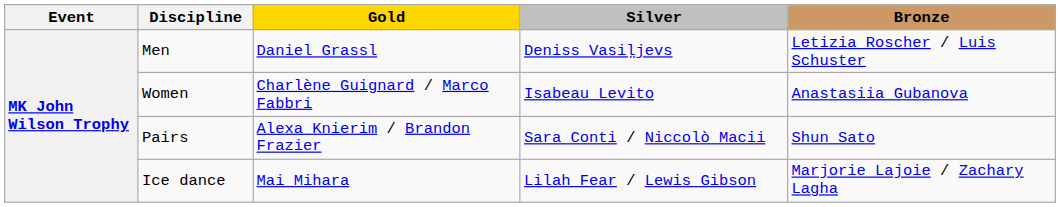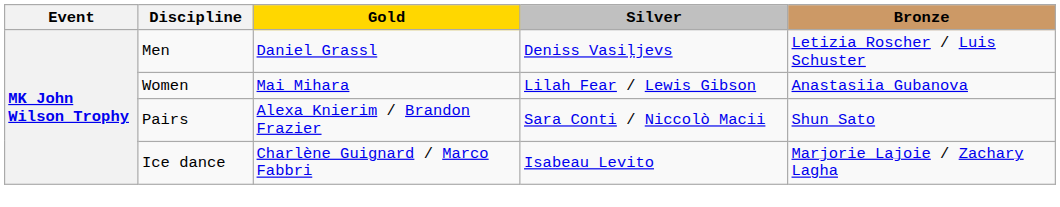Women | Gold: Charlène Guignard / Marco Fabbri -> Mai Mihara
Women | Silver: Isabeau Levito -> Lilah Fear / Lewis Gibson
Ice dance | Gold: Mai Mihara -> Charlène Guignard / Marco Fabbri
Ice dance | Silver: Lilah Fear / Lewis Gibson -> Isabeau Levito
